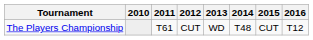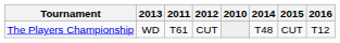columns swapped: 2010 <-> 2013
